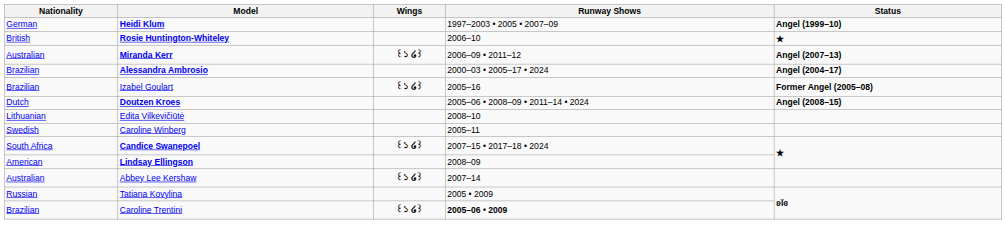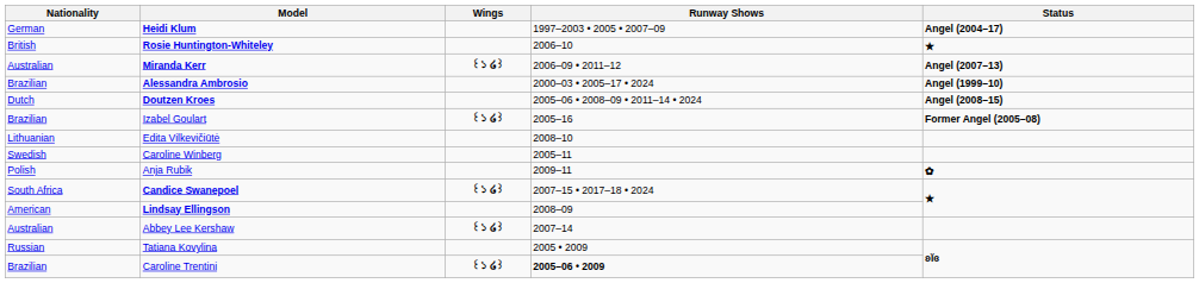Heidi Klum | Status: Angel (1999–10) -> Angel (2004–17)
Alessandra Ambrosio | Status: Angel (2004–17) -> Angel (1999–10)
rows swapped: Doutzen Kroes <-> Izabel Goulart
+ row: Polish | Anja Rubik | 2009–11 | ✿
